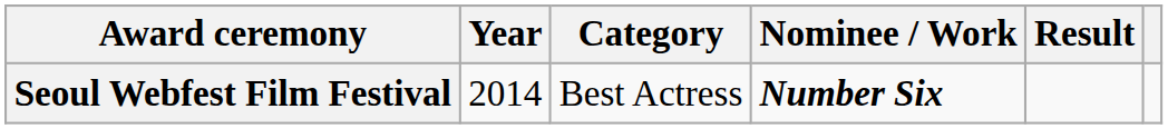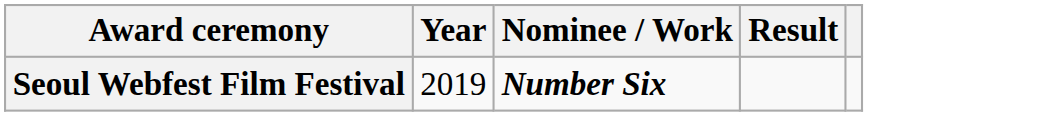- column: Category | Best Actress
Seoul Webfest Film Festival | Year: 2014 -> 2019
